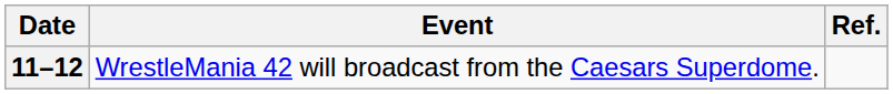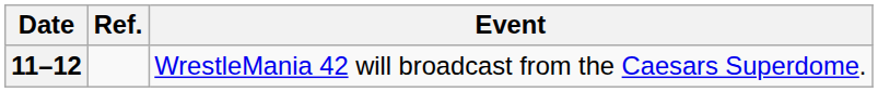columns swapped: Event <-> Ref.
